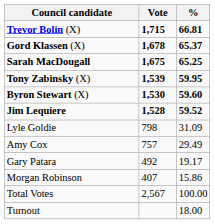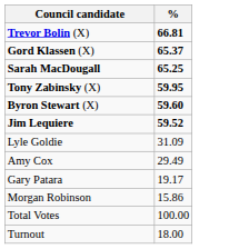- column: Vote | 1,715 | 1,678 | 1,675 | 1,539 | 1,530 | 1,528 | 798 | 757 | 492 | 407 | 2,567
